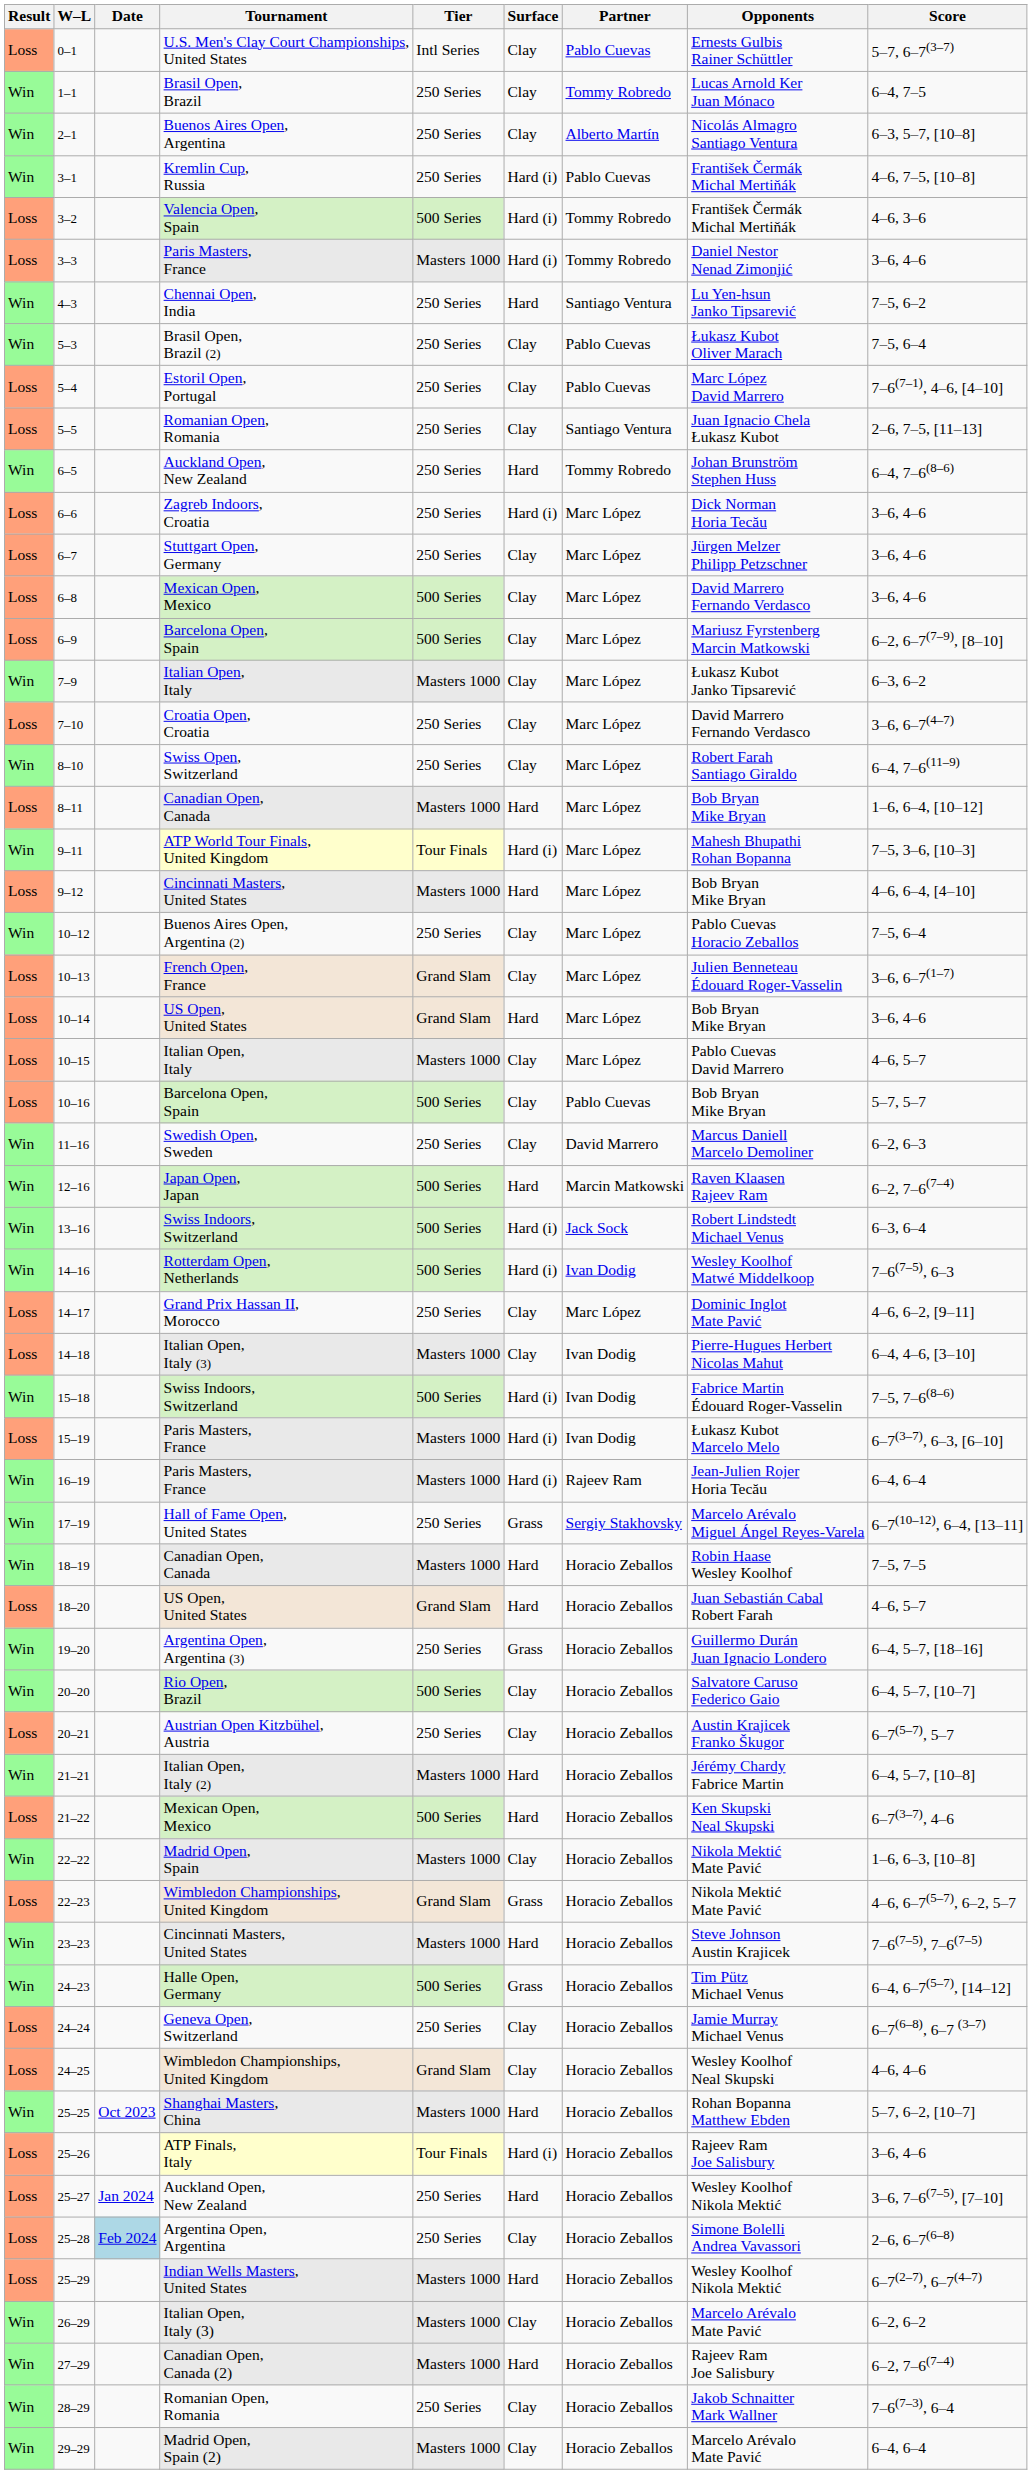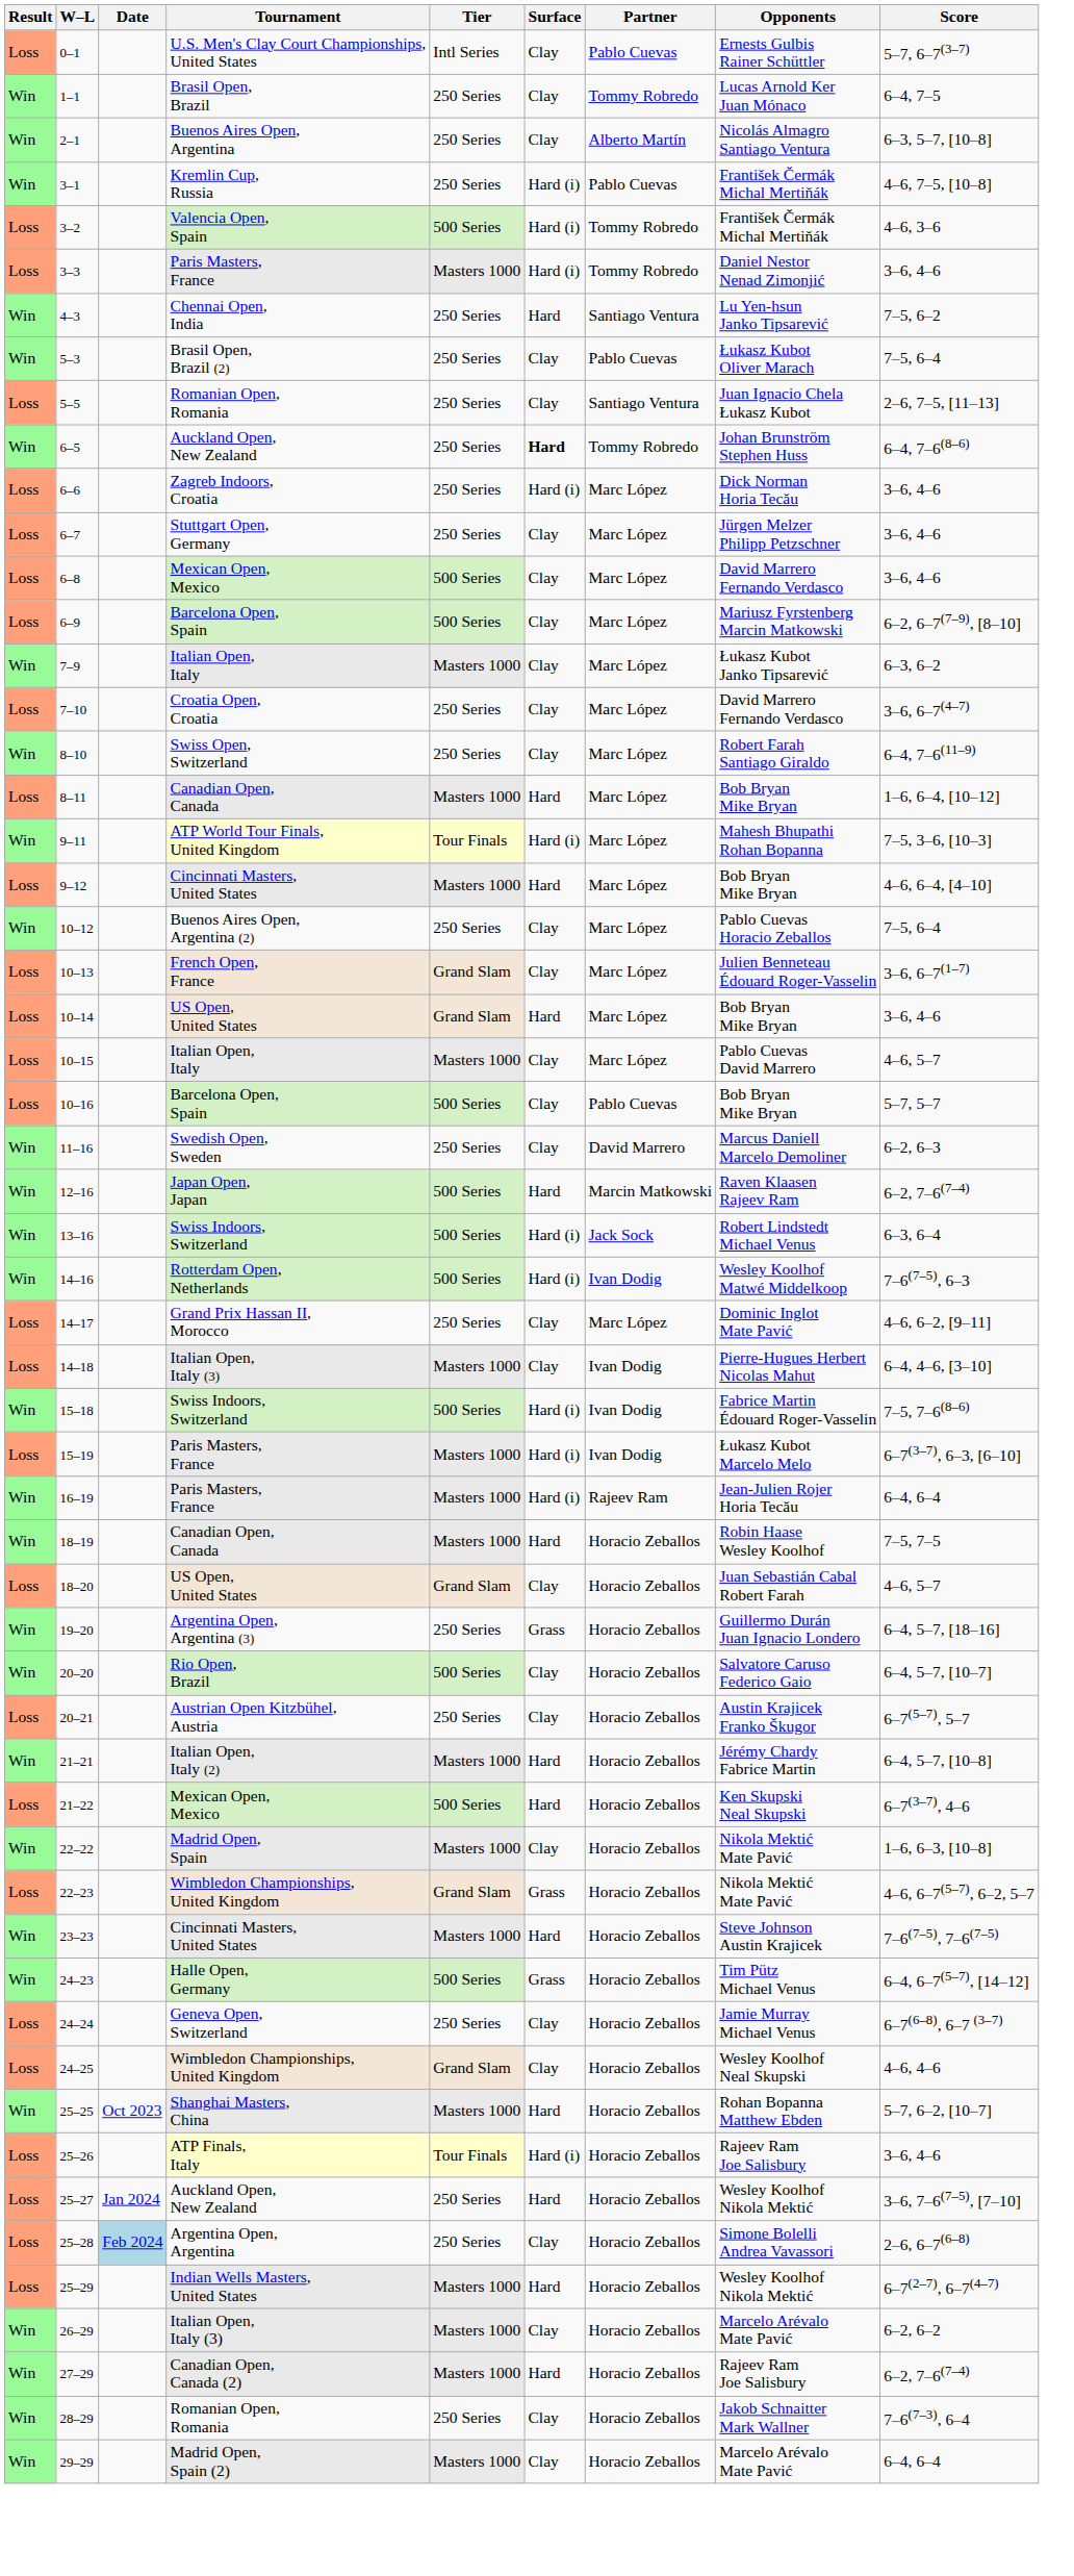- row: Loss | 5–4 | Estoril Open, Portugal | 250 Series | Clay | Pablo Cuevas | Marc López David Marrero | 7–6(7–1), 4–6, [4–10]
6–5 | Surface: normal -> bold
- row: Win | 17–19 | Hall of Fame Open, United States | 250 Series | Grass | Sergiy Stakhovsky | Marcelo Arévalo Miguel Ángel Reyes-Varela | 6–7(10–12), 6–4, [13–11]
18–20 | Surface: Hard -> Clay
